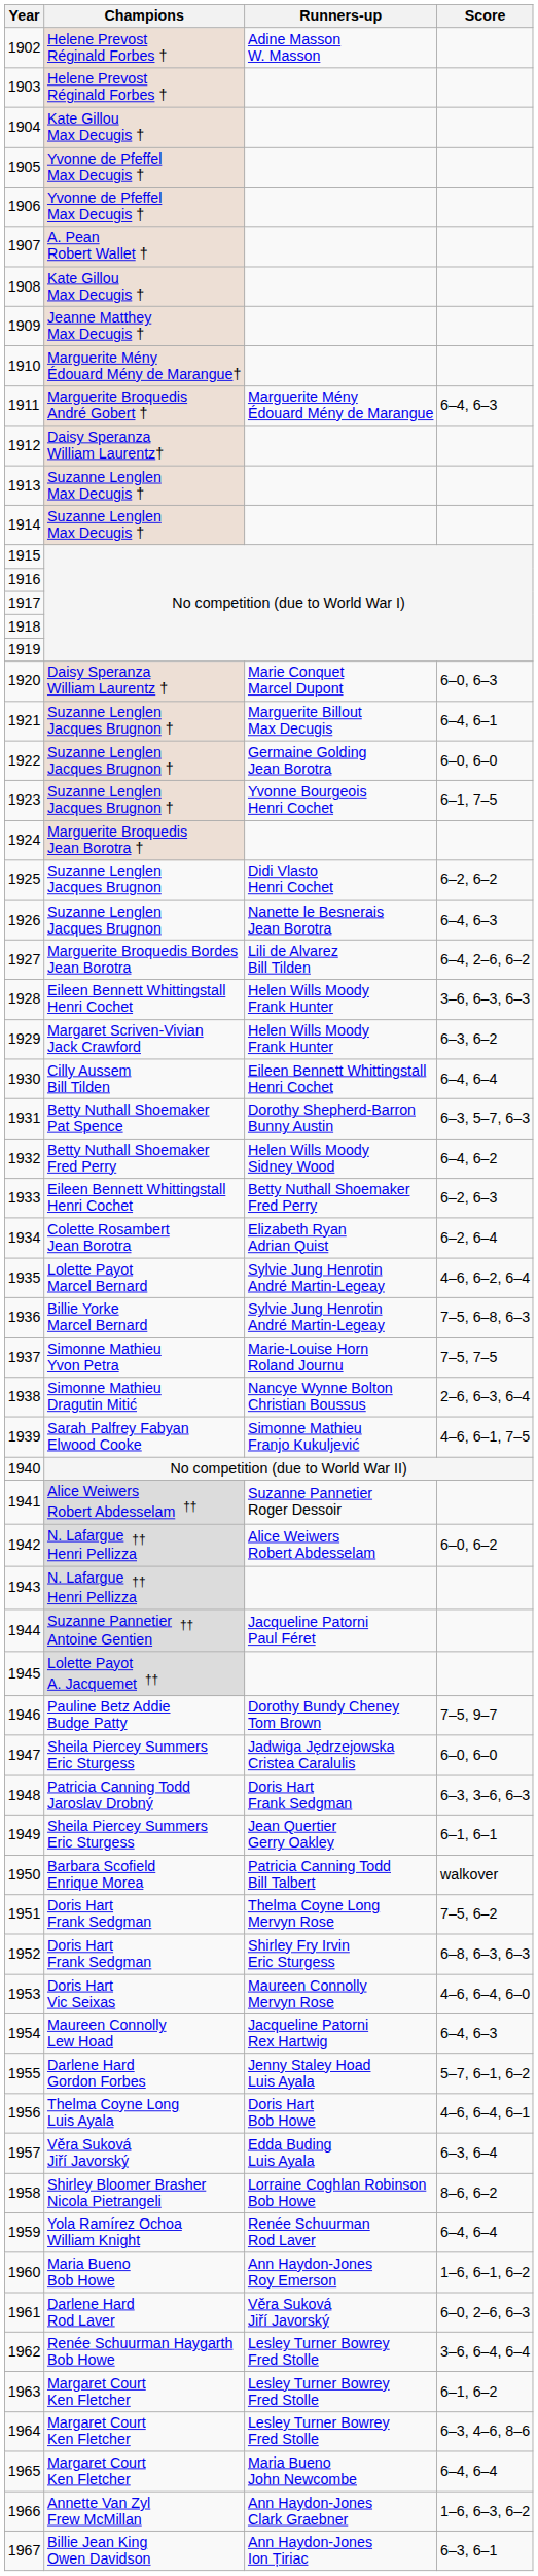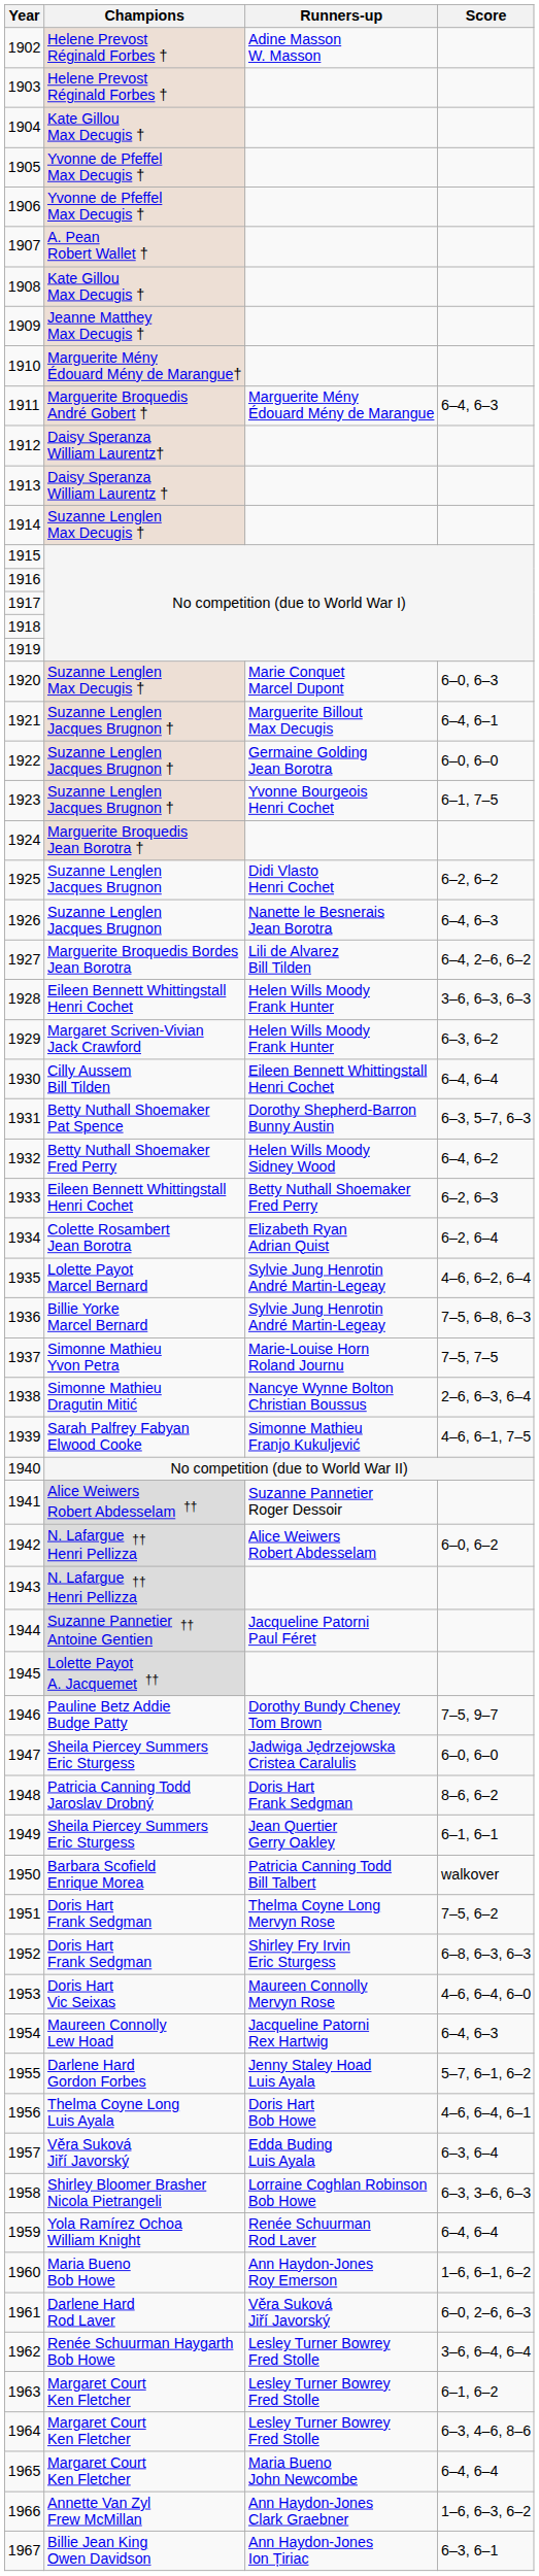1913 | Champions: Suzanne Lenglen Max Decugis † -> Daisy Speranza William Laurentz †
1920 | Champions: Daisy Speranza William Laurentz † -> Suzanne Lenglen Max Decugis †
1948 | Score: 6–3, 3–6, 6–3 -> 8–6, 6–2
1958 | Score: 8–6, 6–2 -> 6–3, 3–6, 6–3
